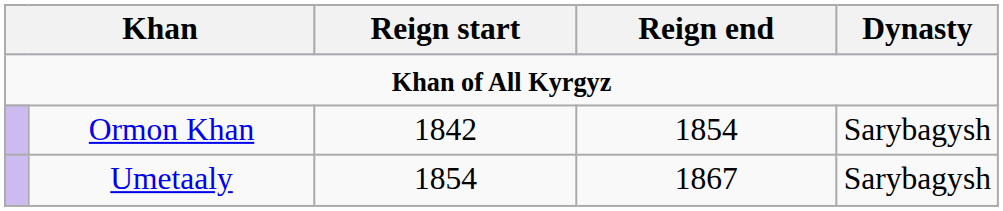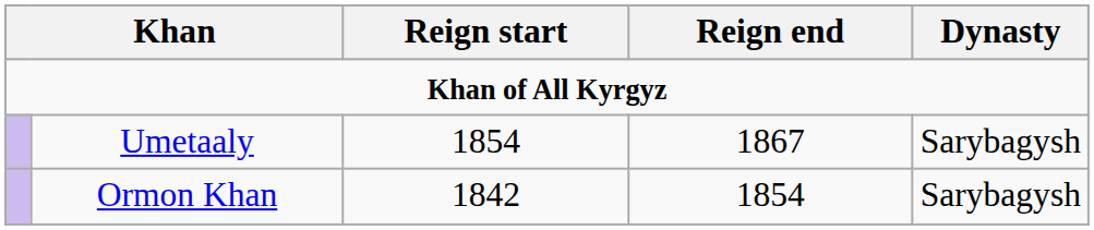rows swapped: Ormon Khan <-> Umetaaly
